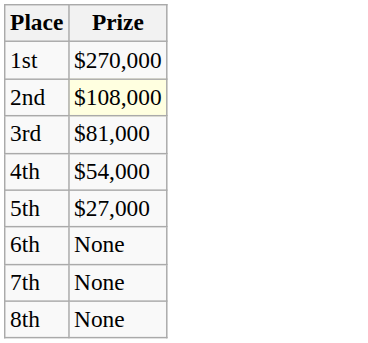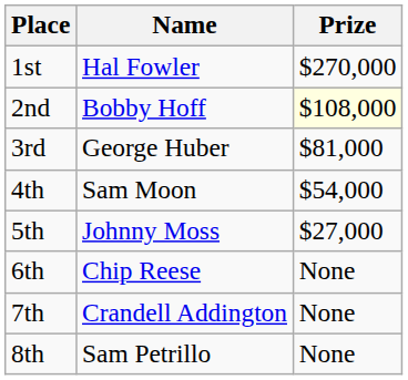+ column: Name | Hal Fowler | Bobby Hoff | George Huber | Sam Moon | Johnny Moss | Chip Reese | Crandell Addington | Sam Petrillo
